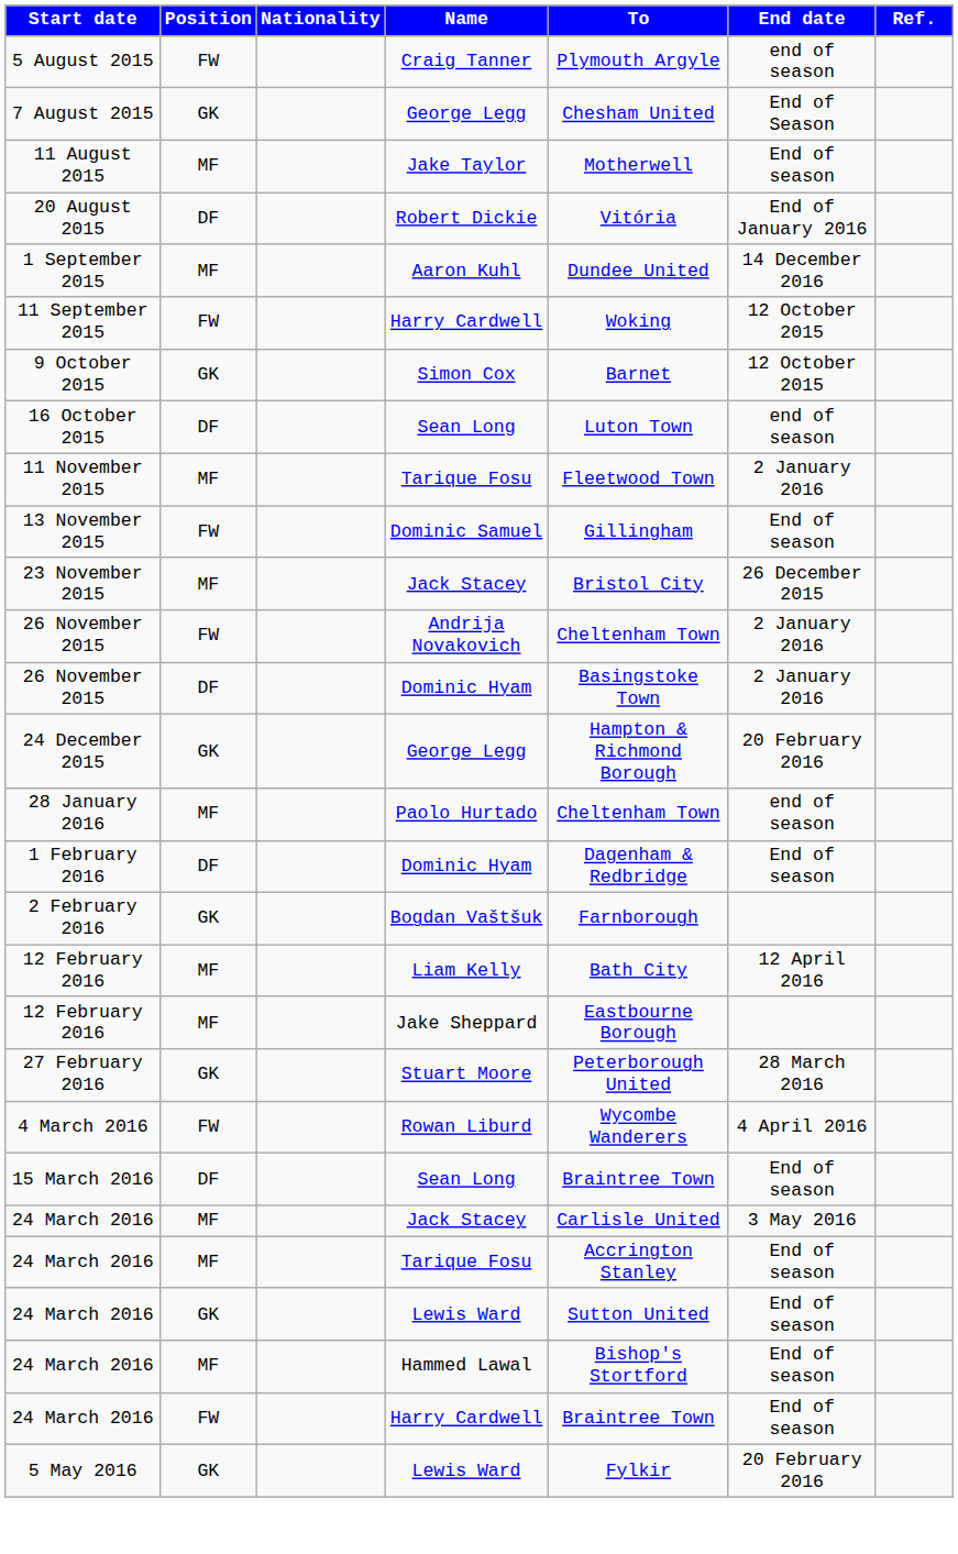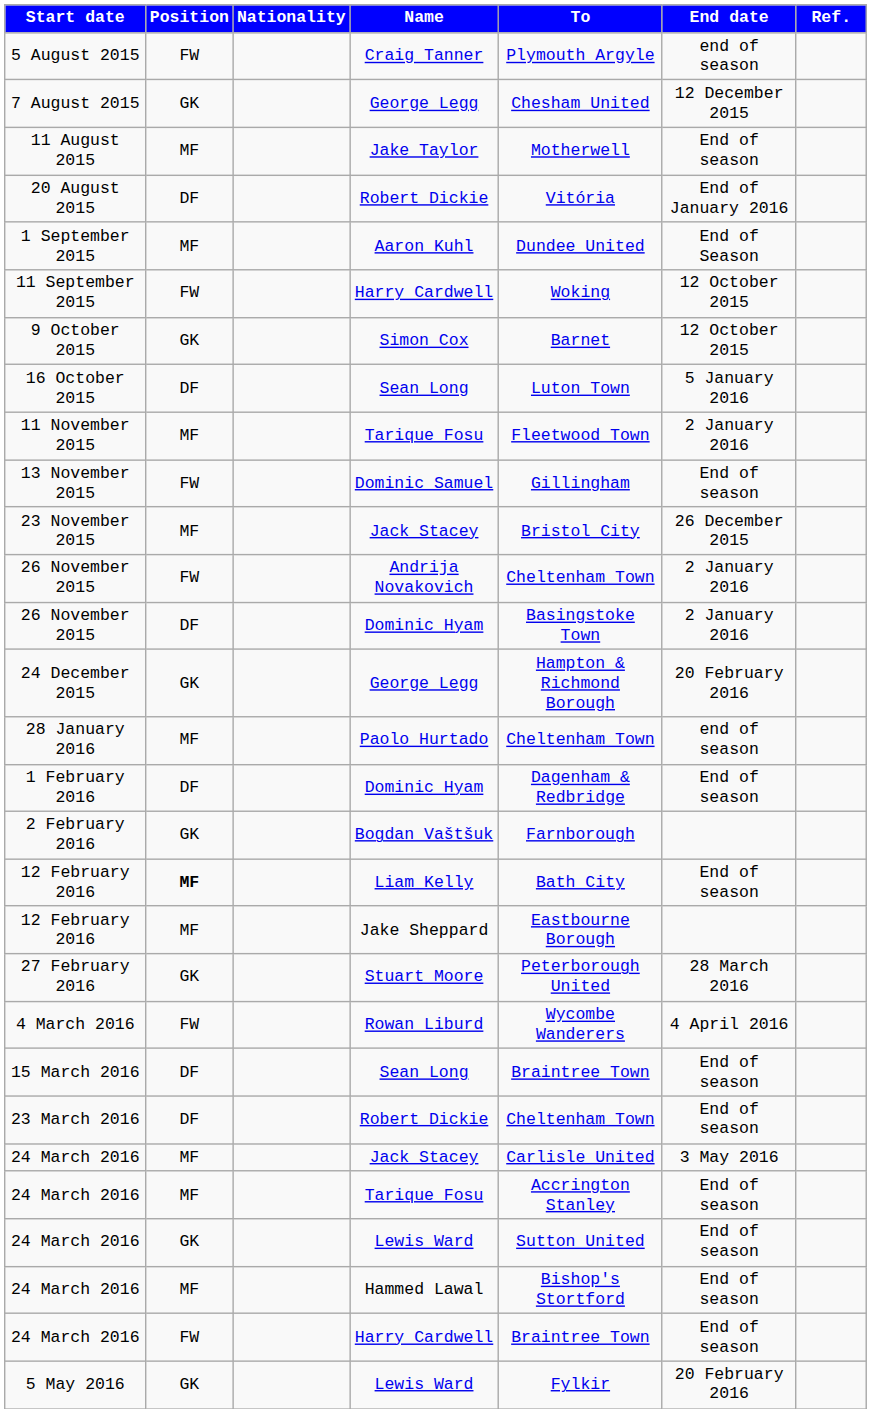7 August 2015 | End date: End of Season -> 12 December 2015
1 September 2015 | End date: 14 December 2016 -> End of Season
16 October 2015 | End date: end of season -> 5 January 2016
12 February 2016 / Liam Kelly | Position: normal -> bold
12 February 2016 / Liam Kelly | End date: 12 April 2016 -> End of season
+ row: 23 March 2016 | DF | Robert Dickie | Cheltenham Town | End of season
